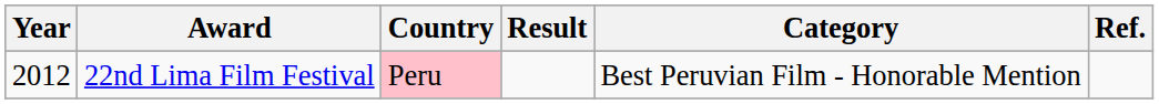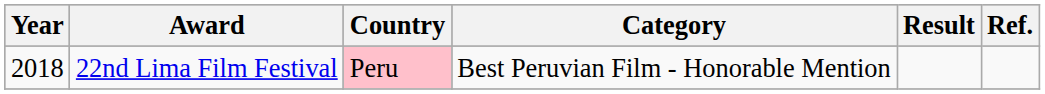columns swapped: Category <-> Result
22nd Lima Film Festival | Year: 2012 -> 2018
